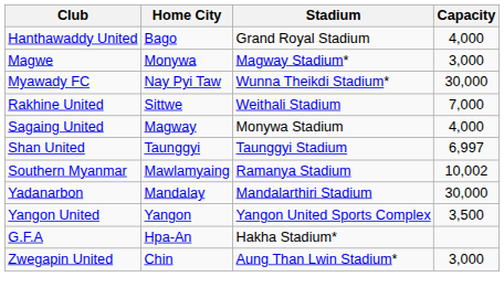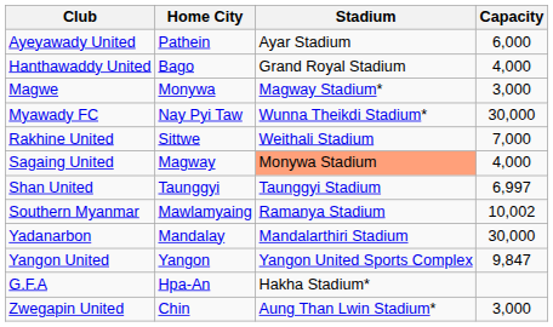+ row: Ayeyawady United | Pathein | Ayar Stadium | 6,000
Sagaing United | Stadium: no background -> lightsalmon background
Yangon United | Capacity: 3,500 -> 9,847
